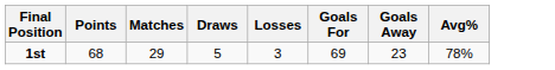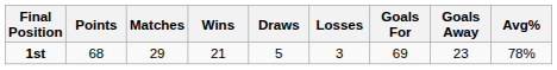+ column: Wins | 21
